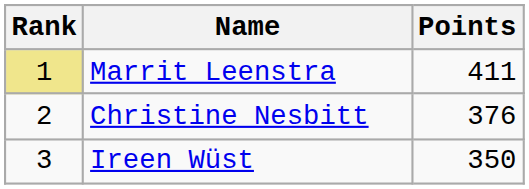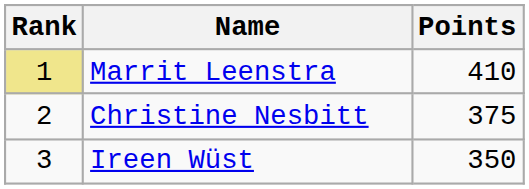Marrit Leenstra | Points: 411 -> 410
Christine Nesbitt | Points: 376 -> 375
